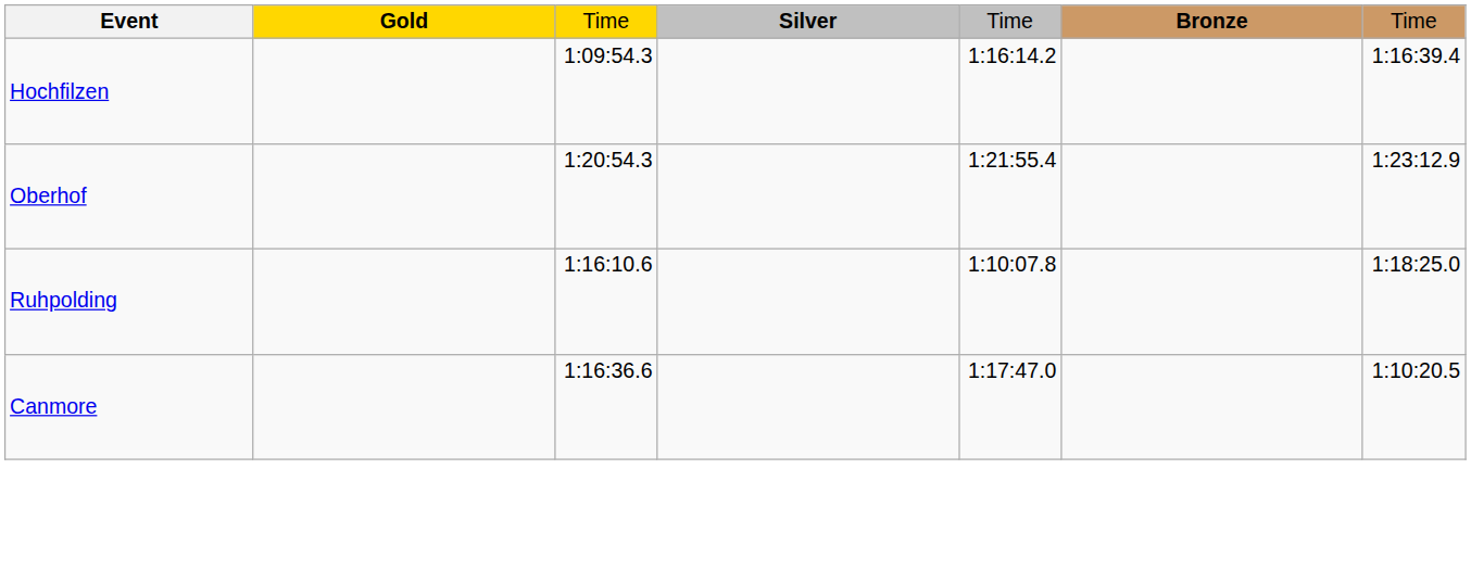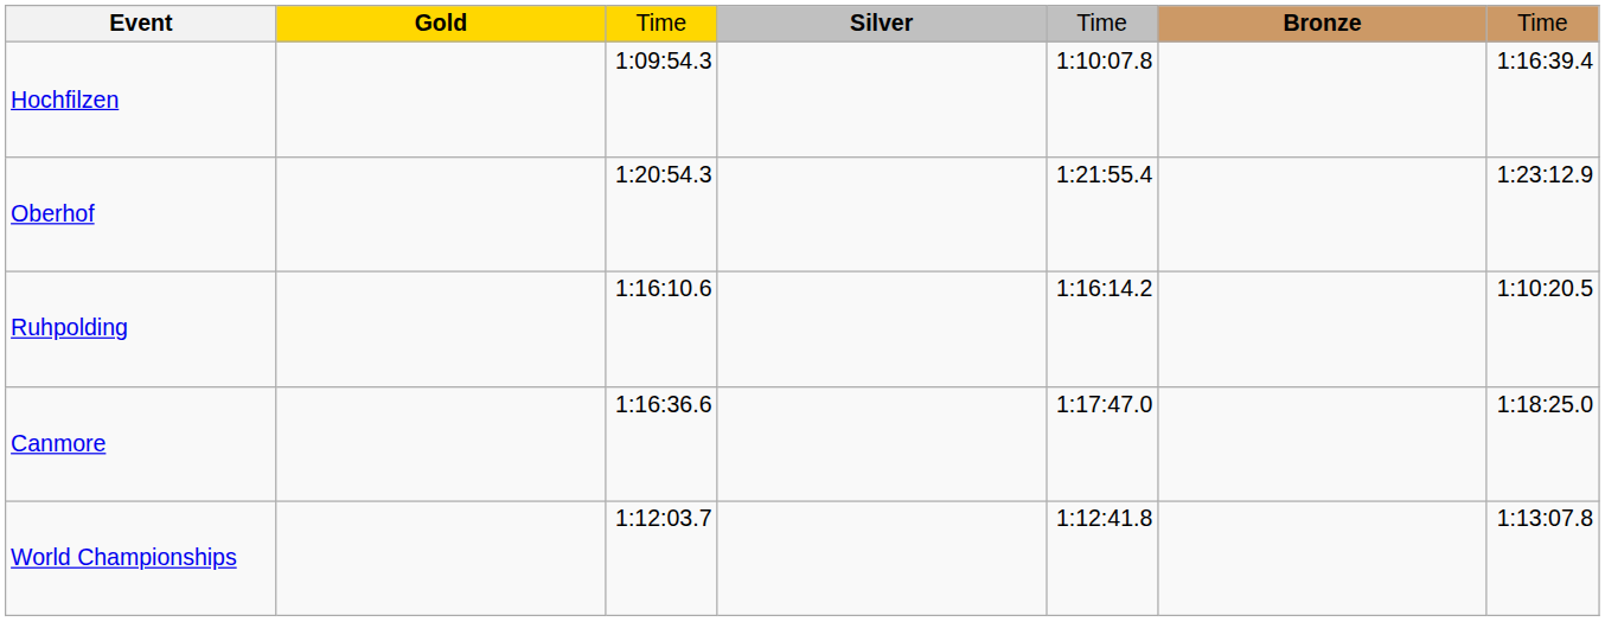Hochfilzen | column 5: 1:16:14.2 -> 1:10:07.8
Ruhpolding | column 5: 1:10:07.8 -> 1:16:14.2
Ruhpolding | column 7: 1:18:25.0 -> 1:10:20.5
Canmore | column 7: 1:10:20.5 -> 1:18:25.0
+ row: World Championships | 1:12:03.7 | 1:12:41.8 | 1:13:07.8
